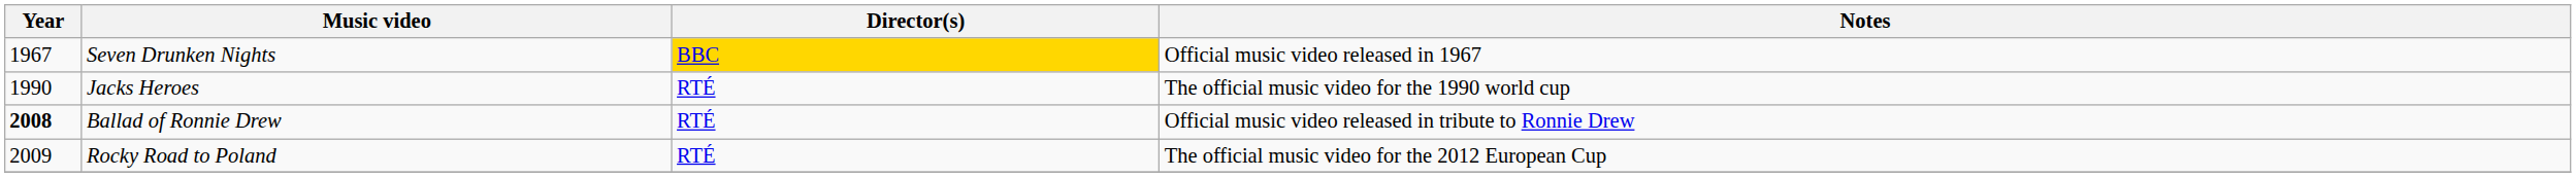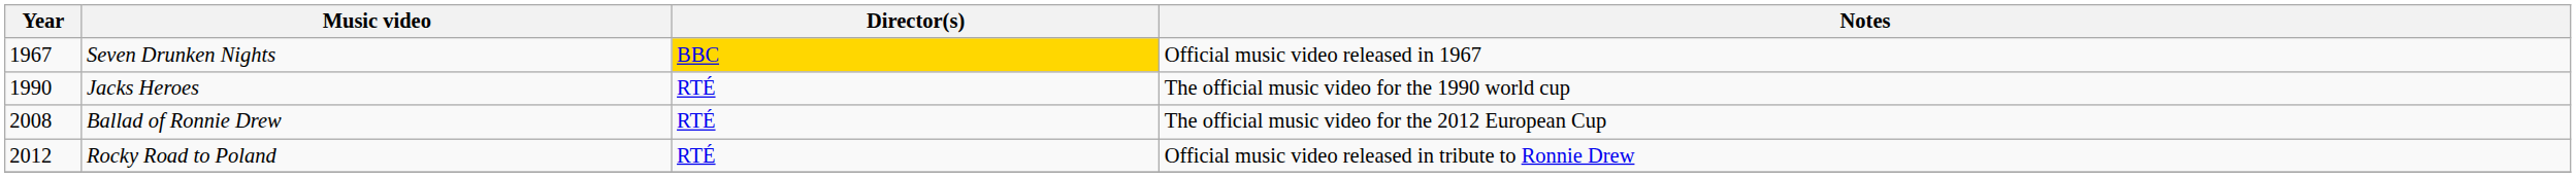Ballad of Ronnie Drew | Year: bold -> normal
Ballad of Ronnie Drew | Notes: Official music video released in tribute to Ronnie Drew -> The official music video for the 2012 European Cup
Rocky Road to Poland | Year: 2009 -> 2012
Rocky Road to Poland | Notes: The official music video for the 2012 European Cup -> Official music video released in tribute to Ronnie Drew
